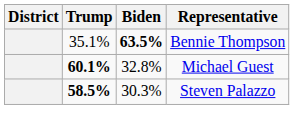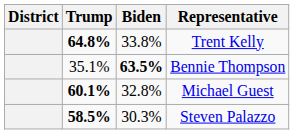+ row: 64.8% | 33.8% | Trent Kelly
